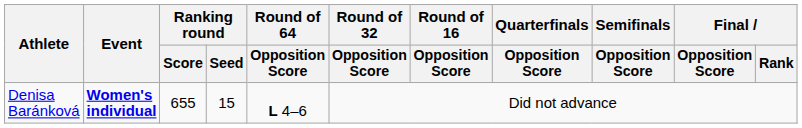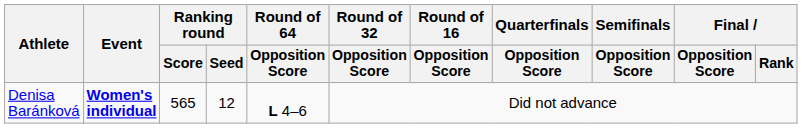Denisa Baránková | Ranking round / Score: 655 -> 565
Denisa Baránková | Ranking round / Seed: 15 -> 12
